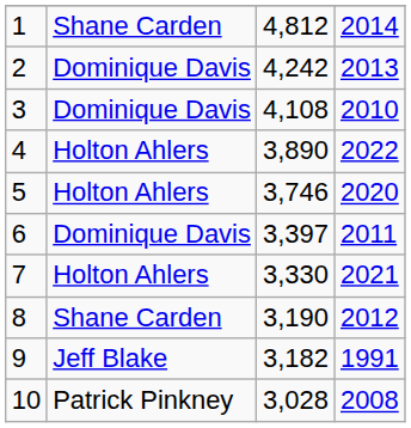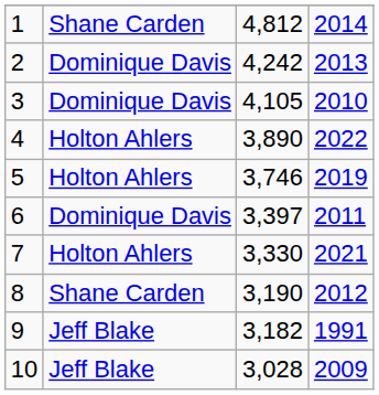3 | column 3: 4,108 -> 4,105
5 | column 4: 2020 -> 2019
10 | column 2: Patrick Pinkney -> Jeff Blake
10 | column 4: 2008 -> 2009
